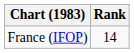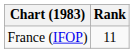France (IFOP) | Rank: 14 -> 11
